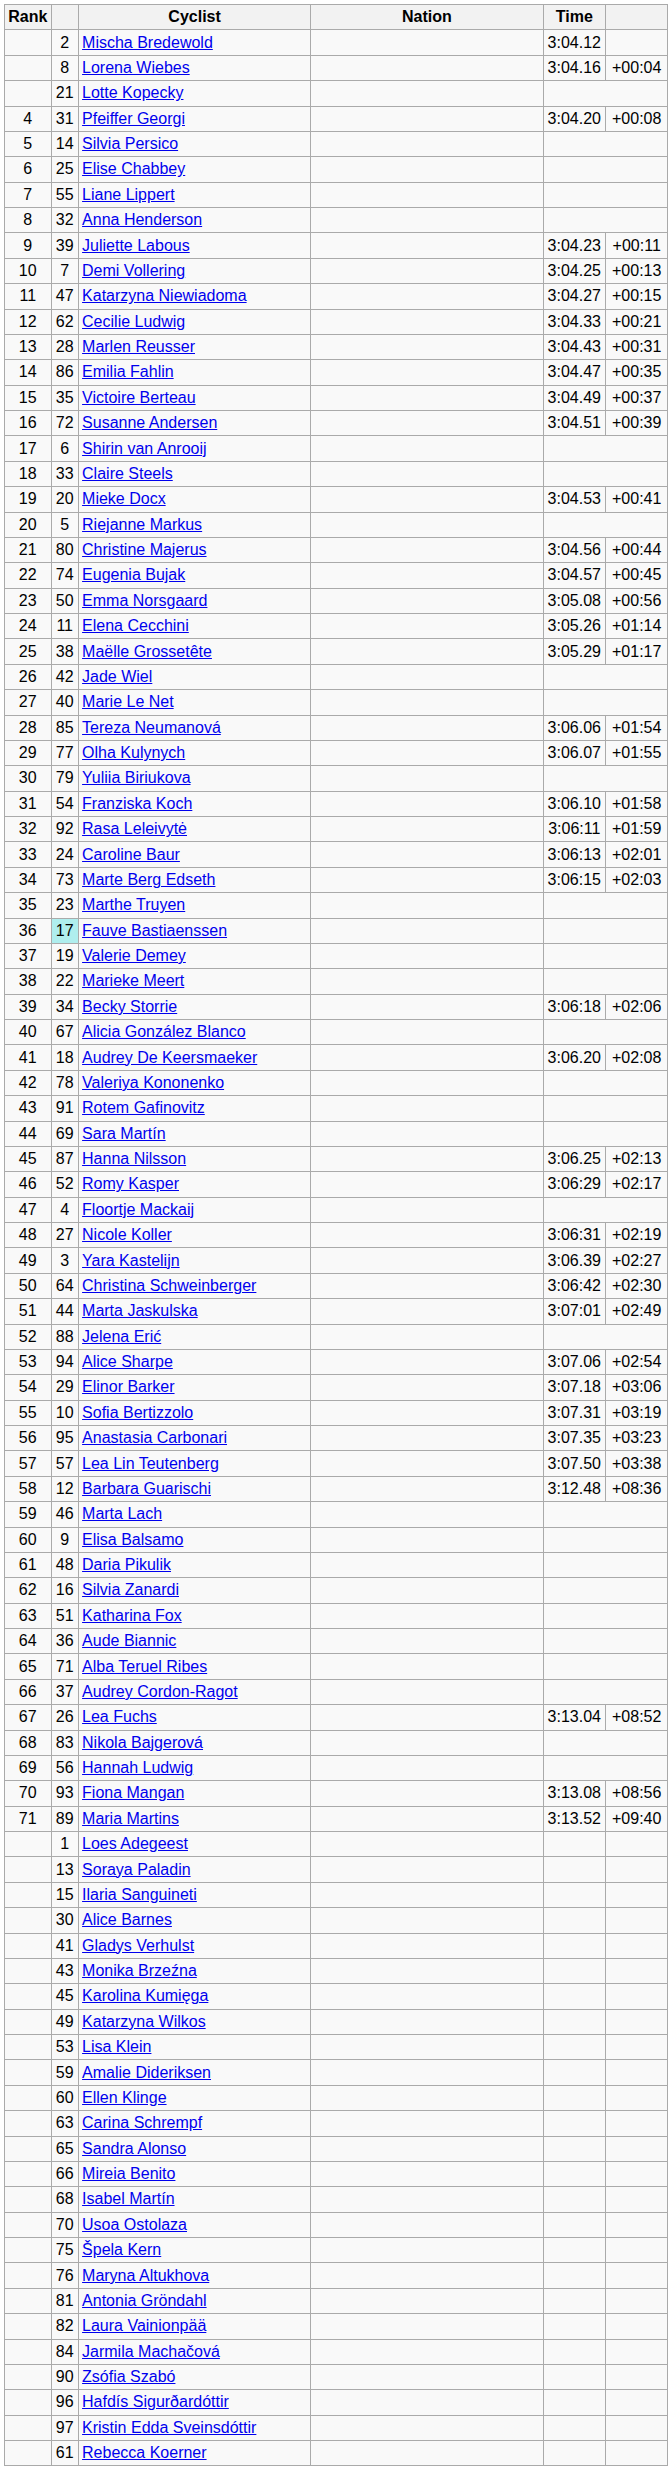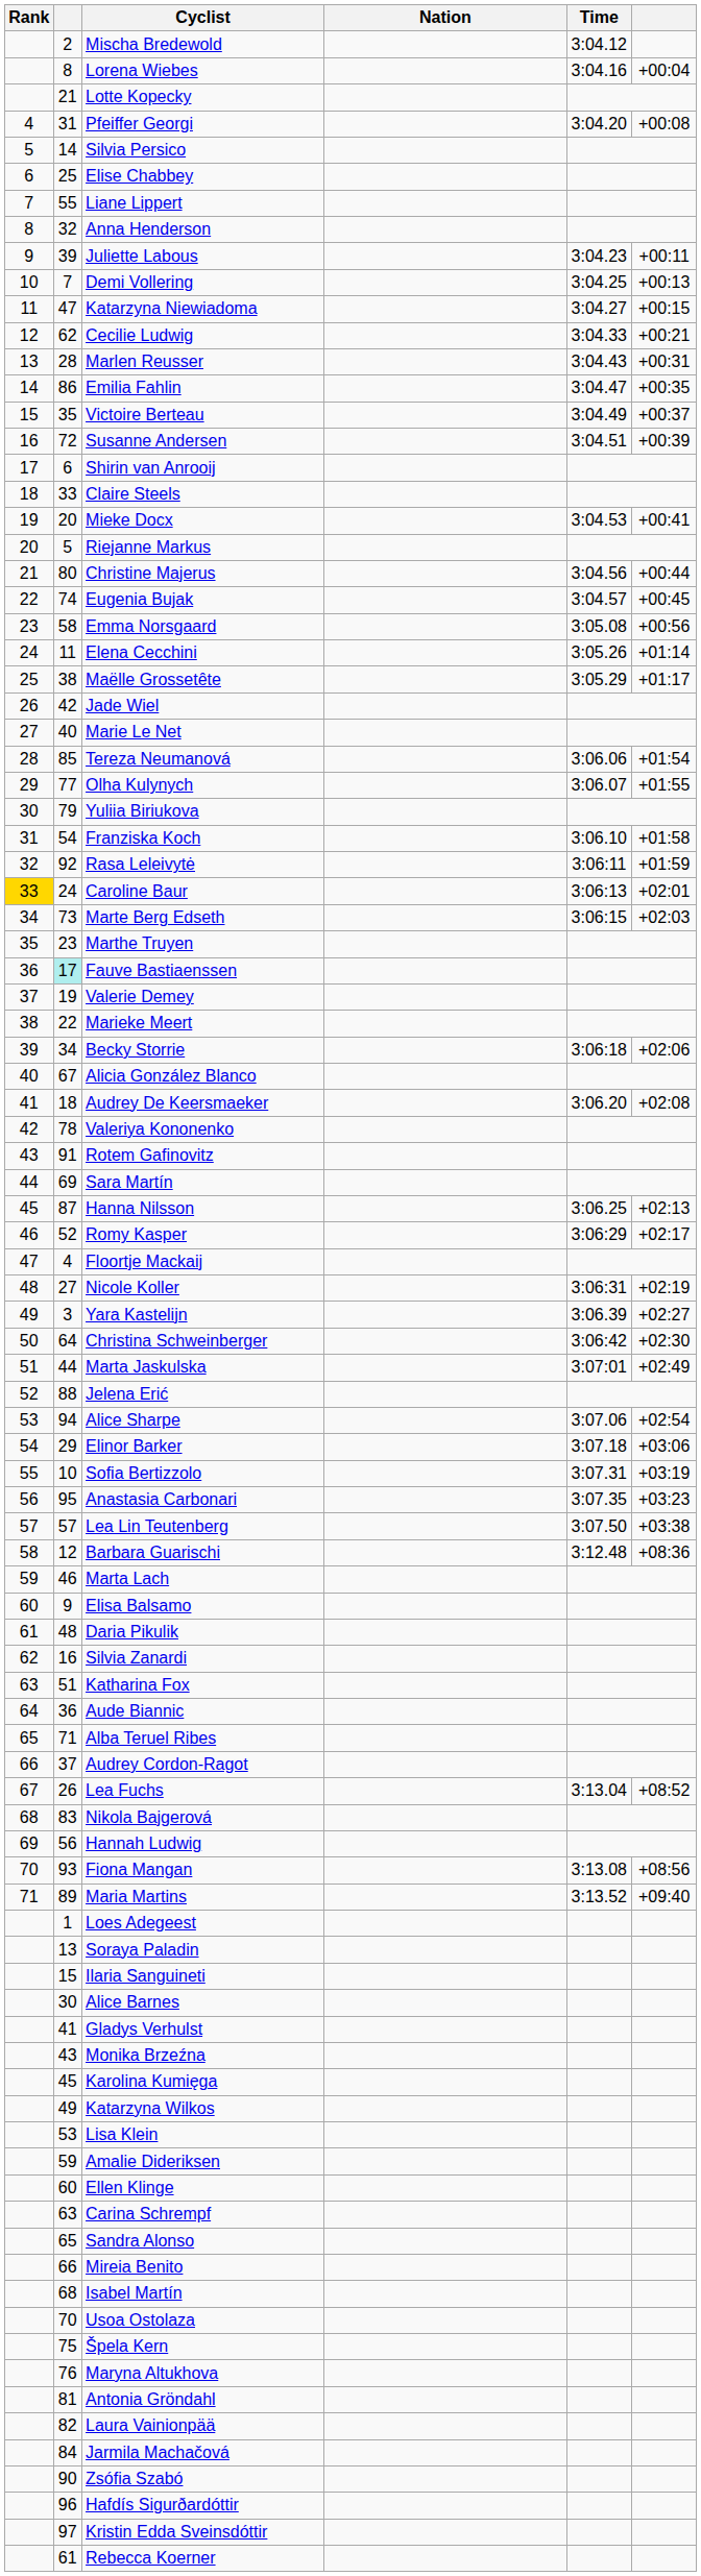Emma Norsgaard | column 2: 50 -> 58
Caroline Baur | Rank: no background -> gold background
